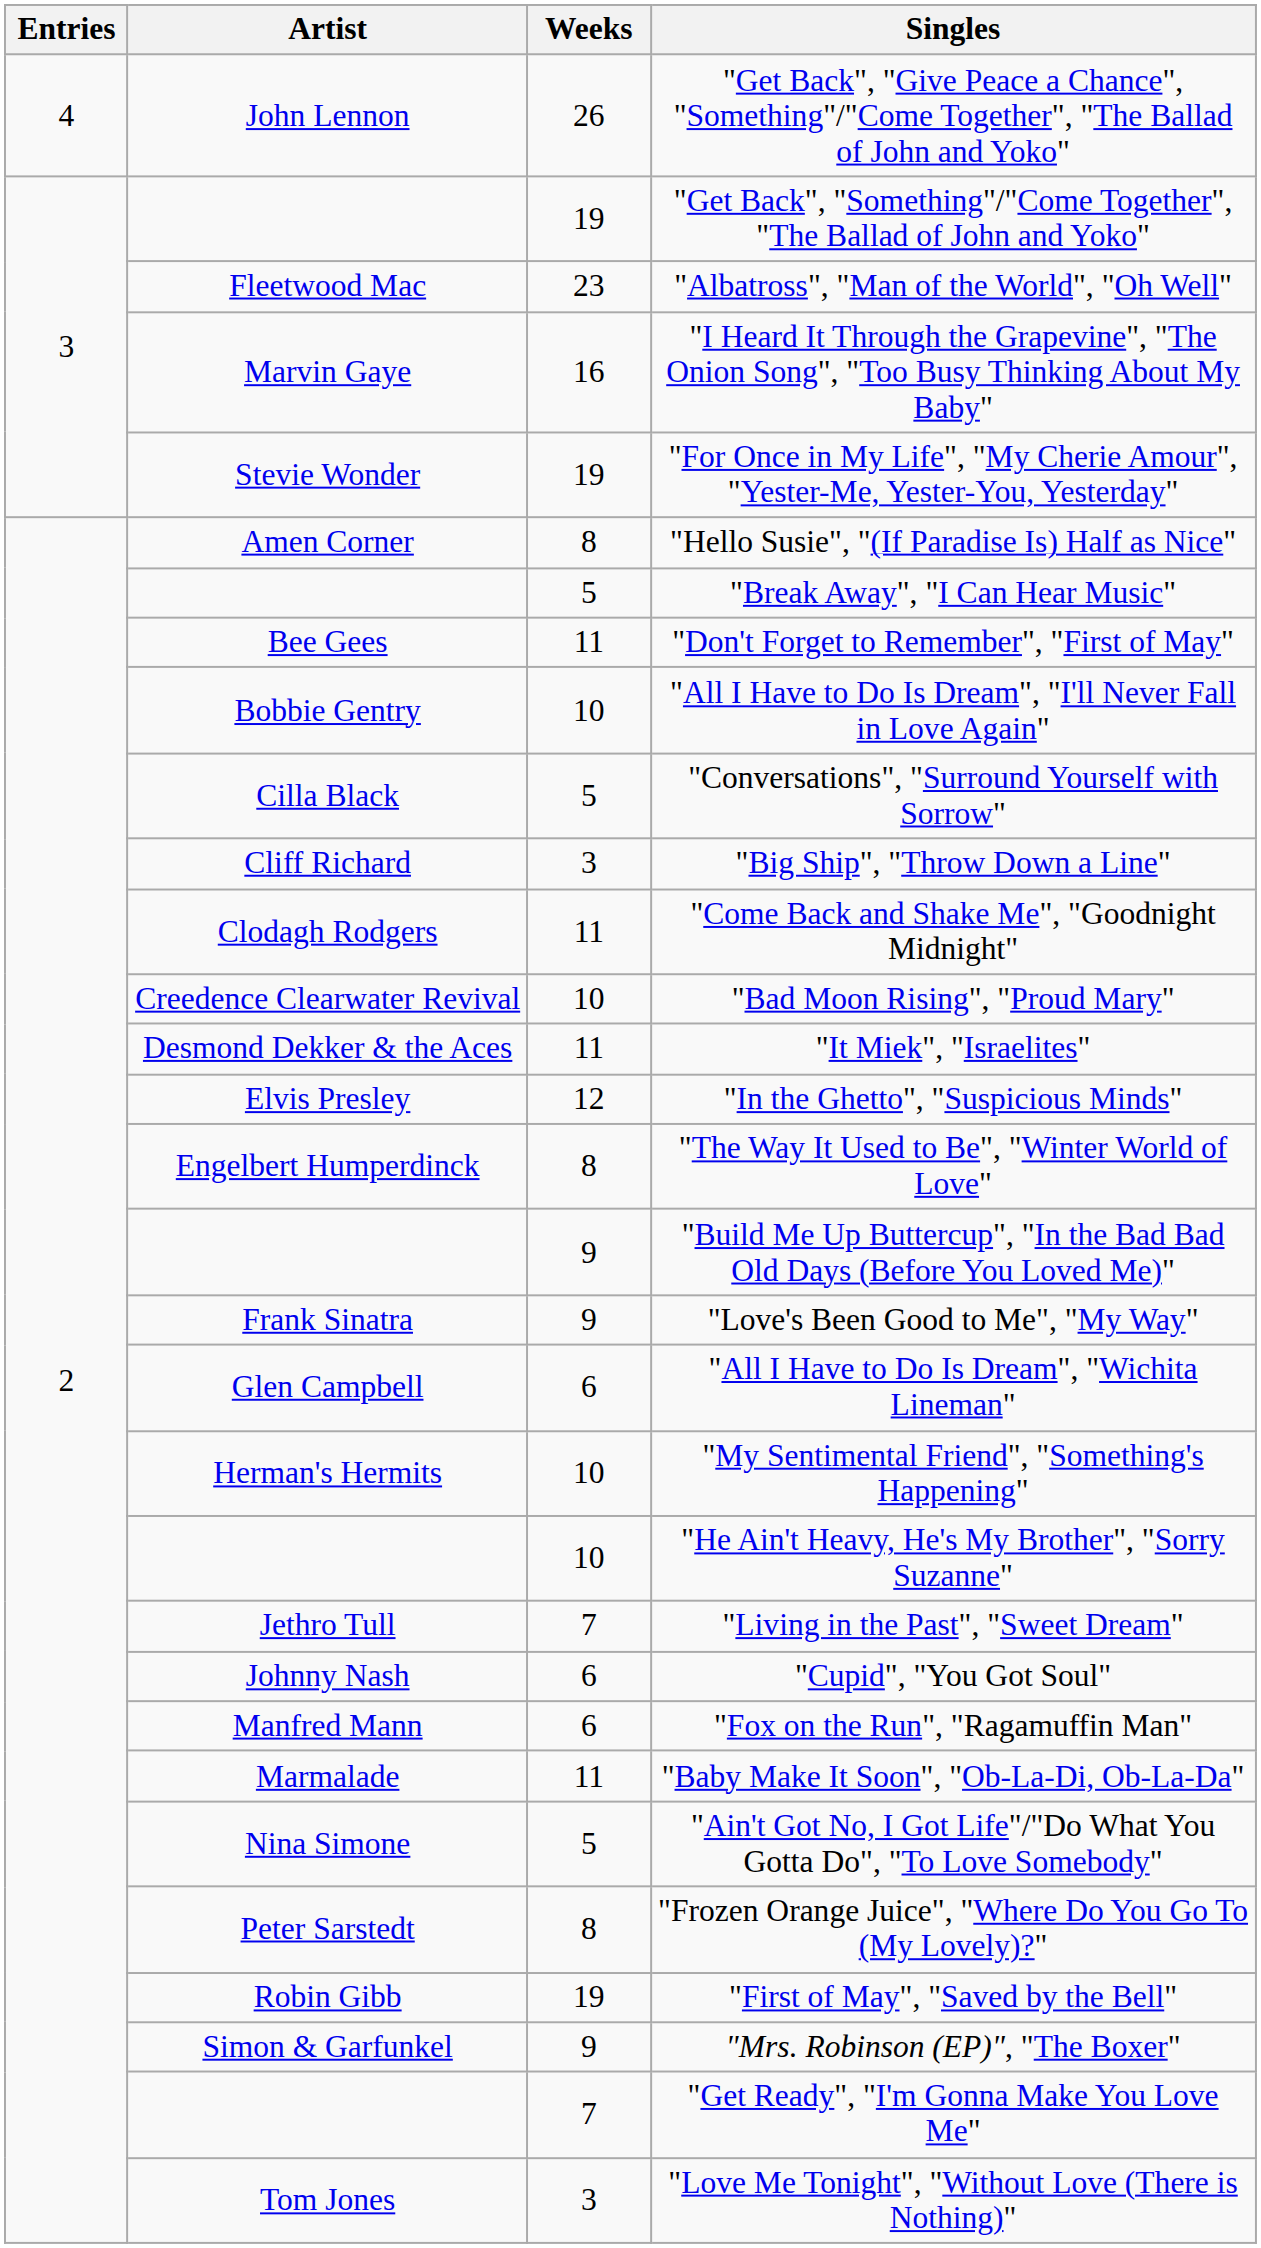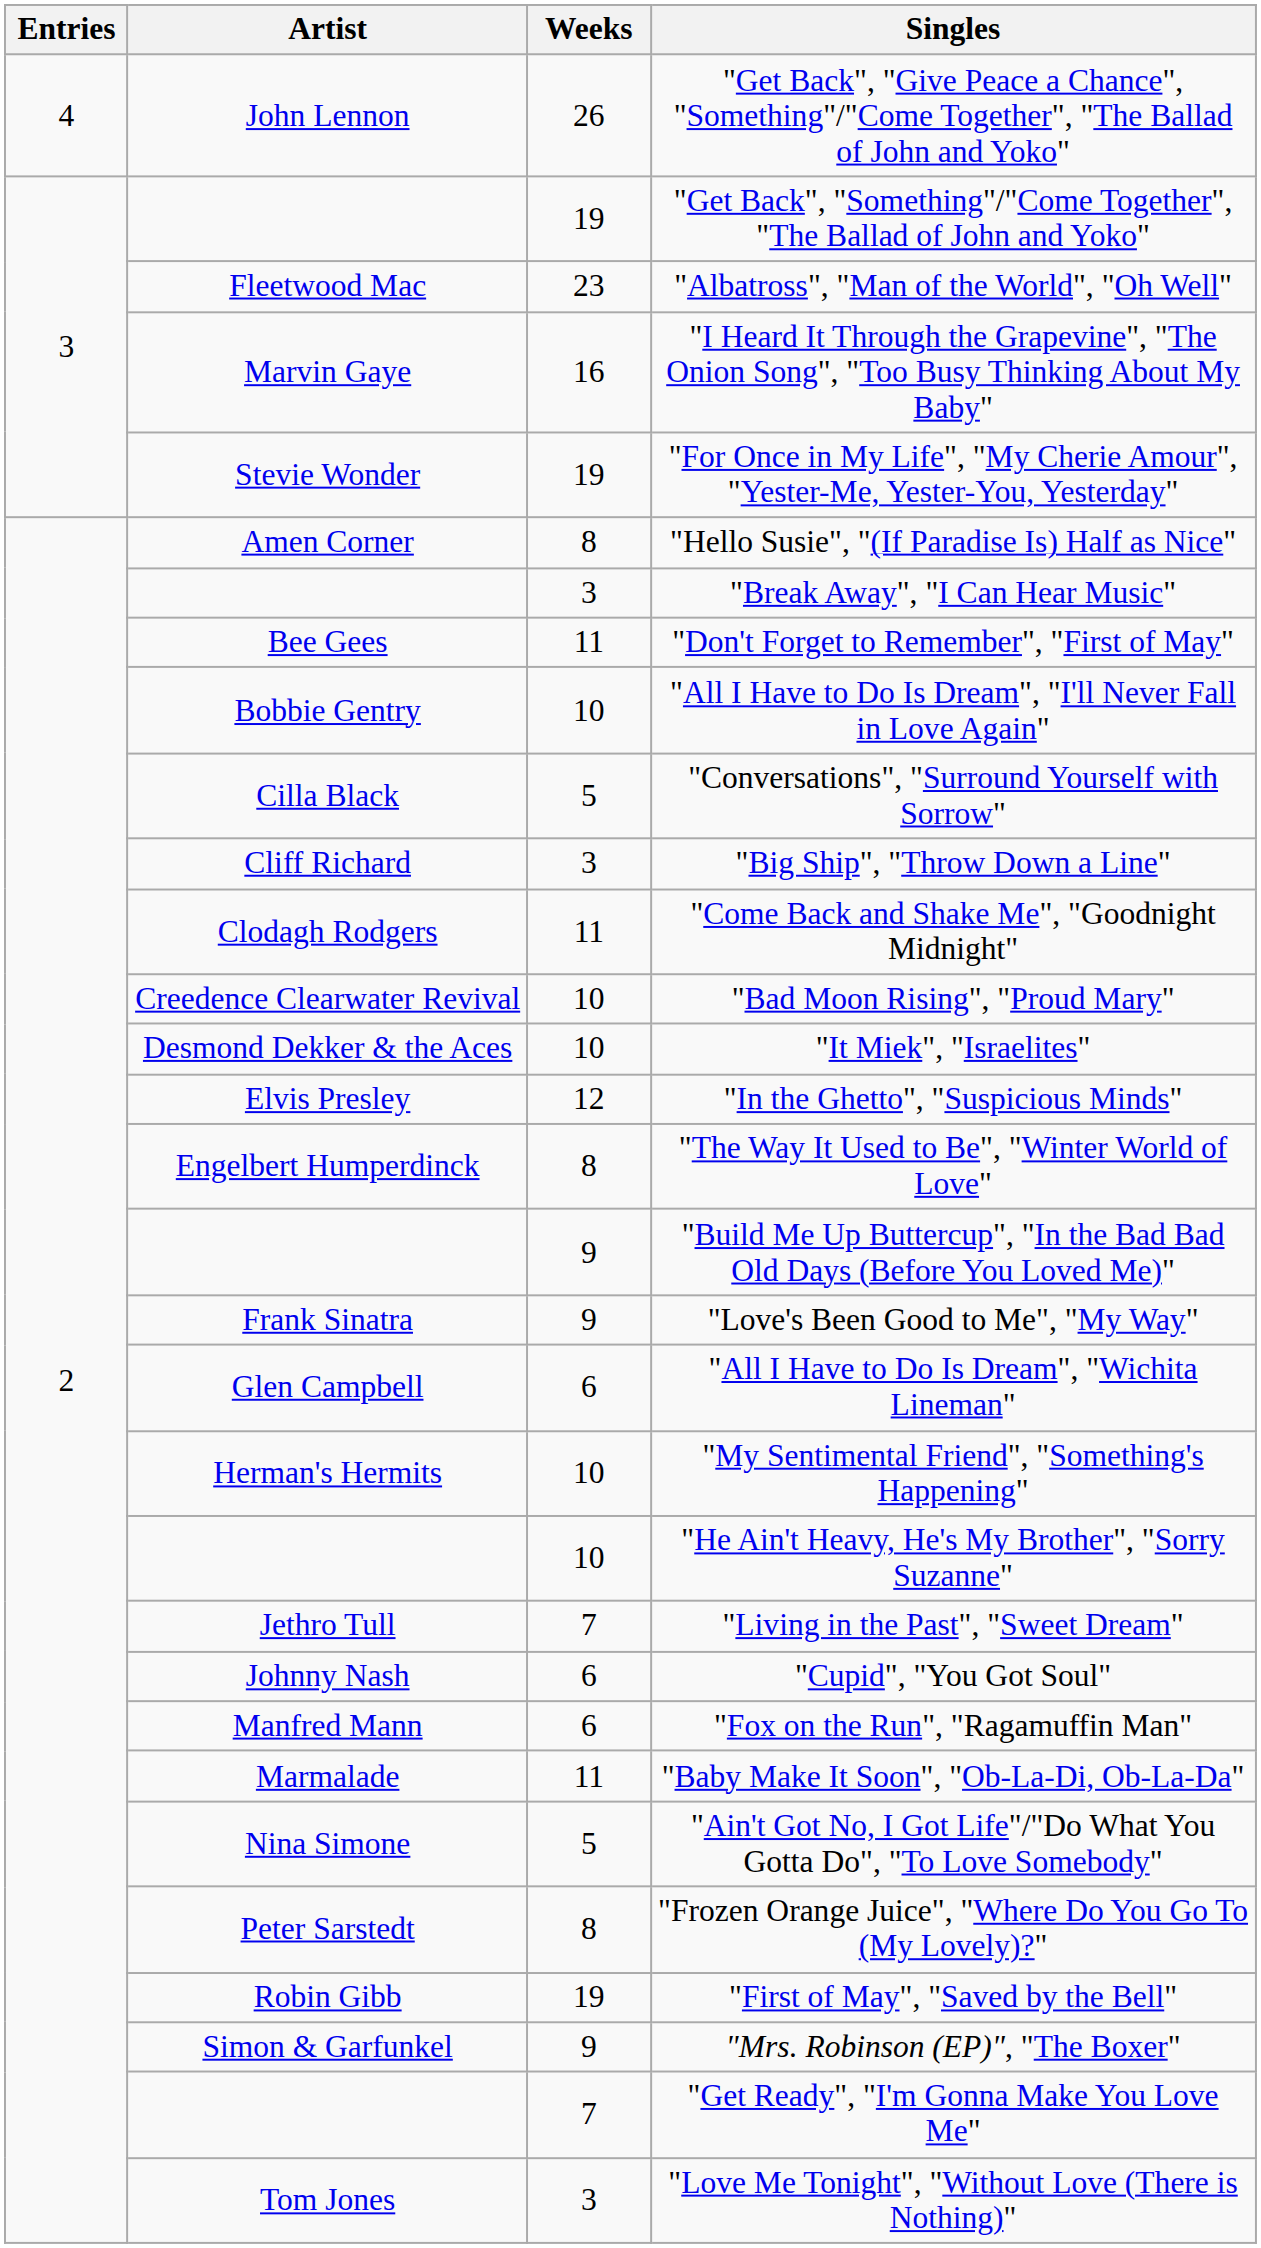"Break Away", "I Can Hear Music" | Weeks: 5 -> 3
"It Miek", "Israelites" | Weeks: 11 -> 10
